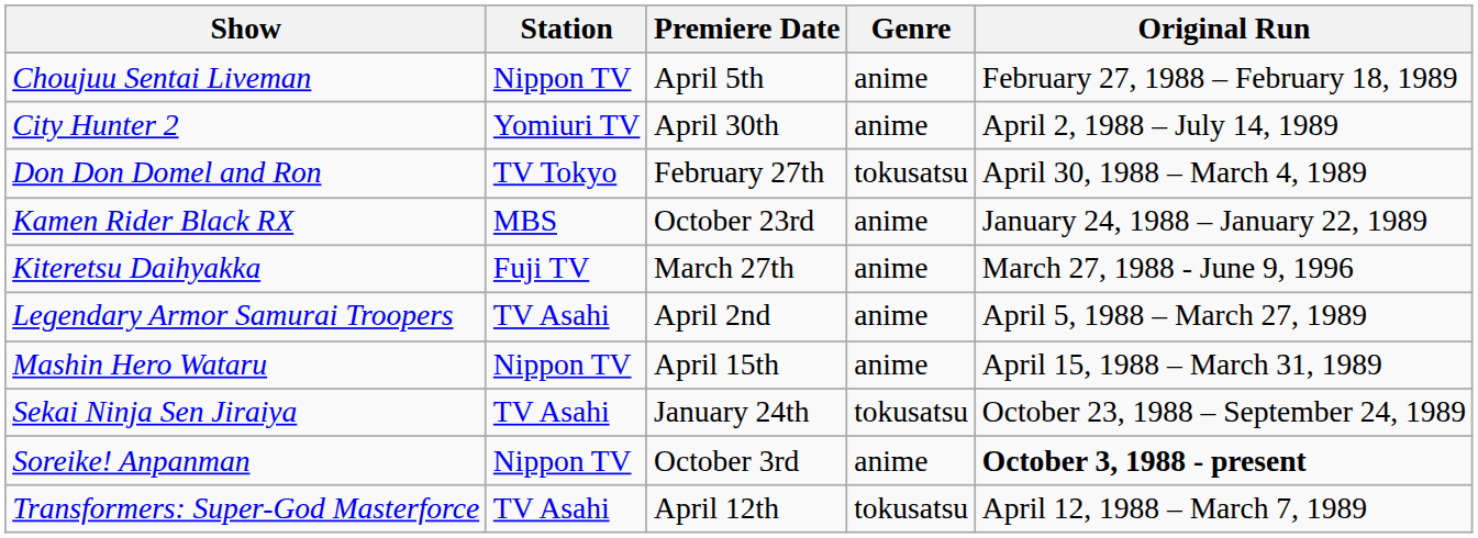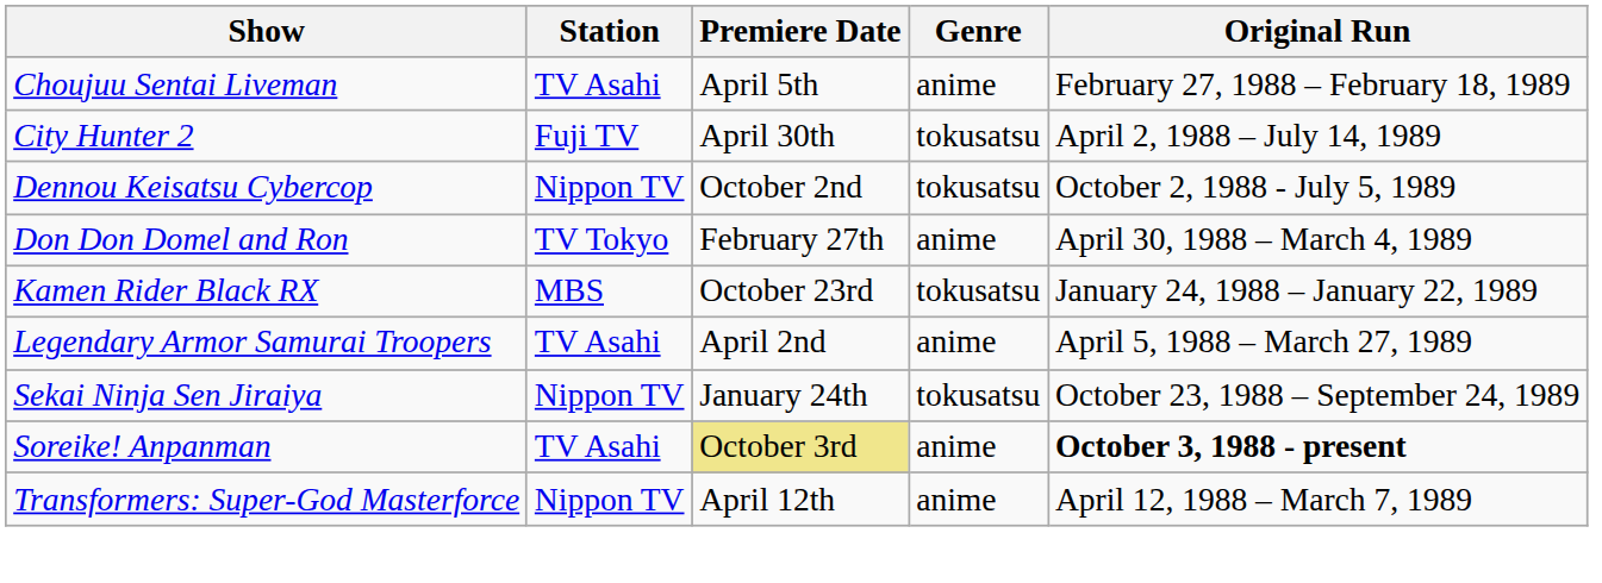Choujuu Sentai Liveman | Station: Nippon TV -> TV Asahi
City Hunter 2 | Station: Yomiuri TV -> Fuji TV
City Hunter 2 | Genre: anime -> tokusatsu
+ row: Dennou Keisatsu Cybercop | Nippon TV | October 2nd | tokusatsu | October 2, 1988 - July 5, 1989
Don Don Domel and Ron | Genre: tokusatsu -> anime
Kamen Rider Black RX | Genre: anime -> tokusatsu
- row: Kiteretsu Daihyakka | Fuji TV | March 27th | anime | March 27, 1988 - June 9, 1996
- row: Mashin Hero Wataru | Nippon TV | April 15th | anime | April 15, 1988 – March 31, 1989
Sekai Ninja Sen Jiraiya | Station: TV Asahi -> Nippon TV
Soreike! Anpanman | Station: Nippon TV -> TV Asahi
Soreike! Anpanman | Premiere Date: no background -> khaki background
Transformers: Super-God Masterforce | Station: TV Asahi -> Nippon TV
Transformers: Super-God Masterforce | Genre: tokusatsu -> anime
